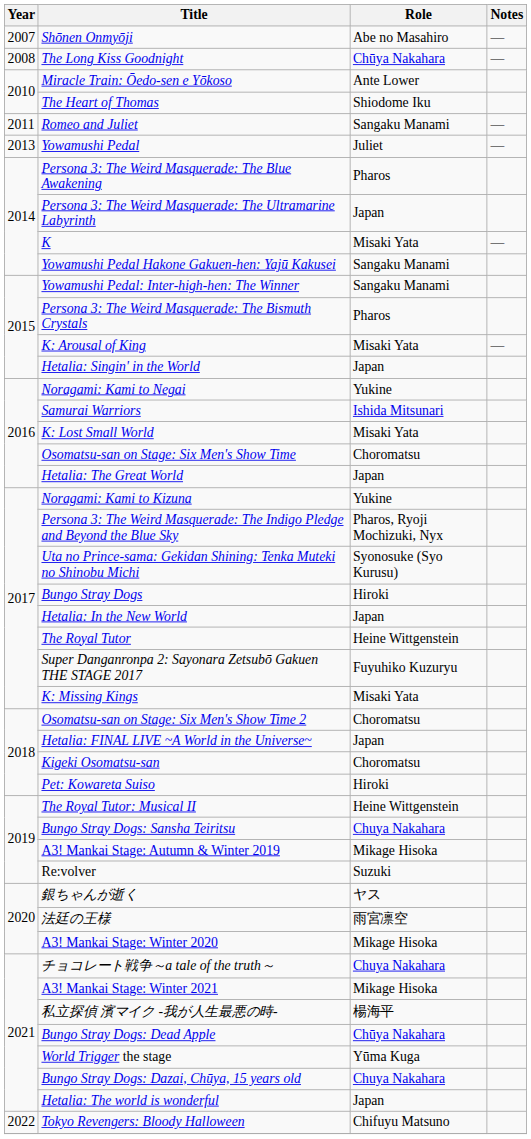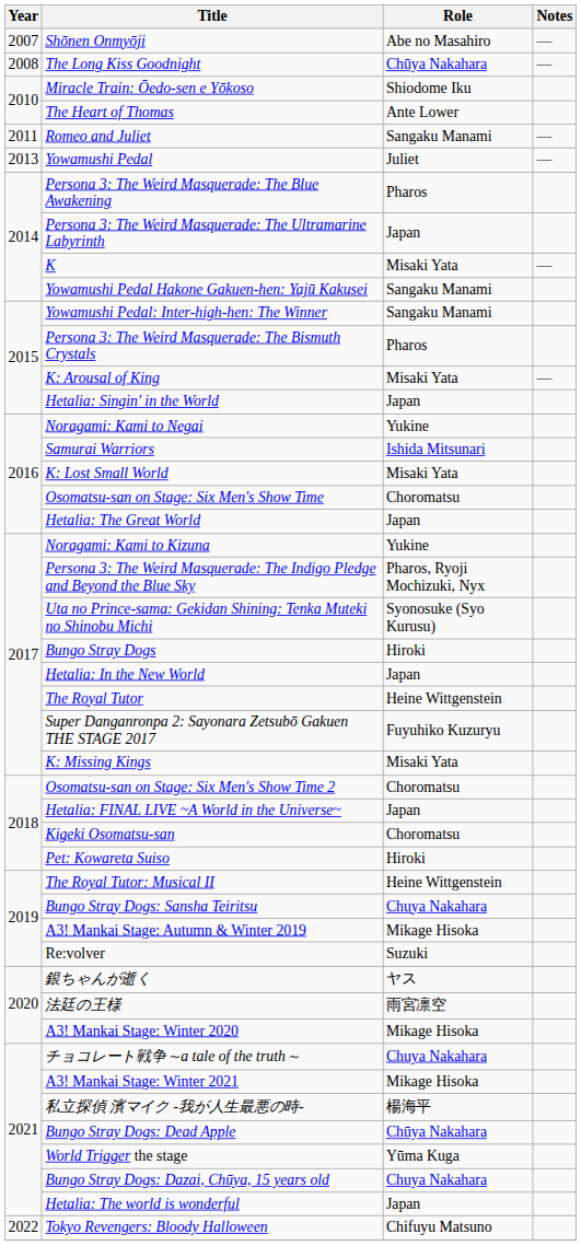Miracle Train: Ōedo-sen e Yōkoso | Role: Ante Lower -> Shiodome Iku
The Heart of Thomas | Role: Shiodome Iku -> Ante Lower
